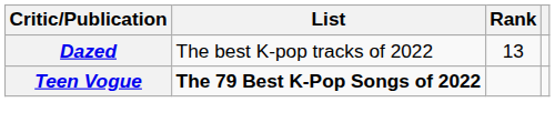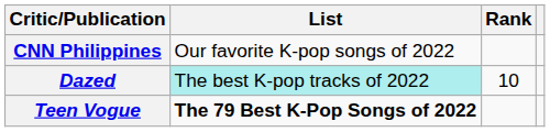+ row: CNN Philippines | Our favorite K-pop songs of 2022
Dazed | List: no background -> paleturquoise background
Dazed | Rank: 13 -> 10
